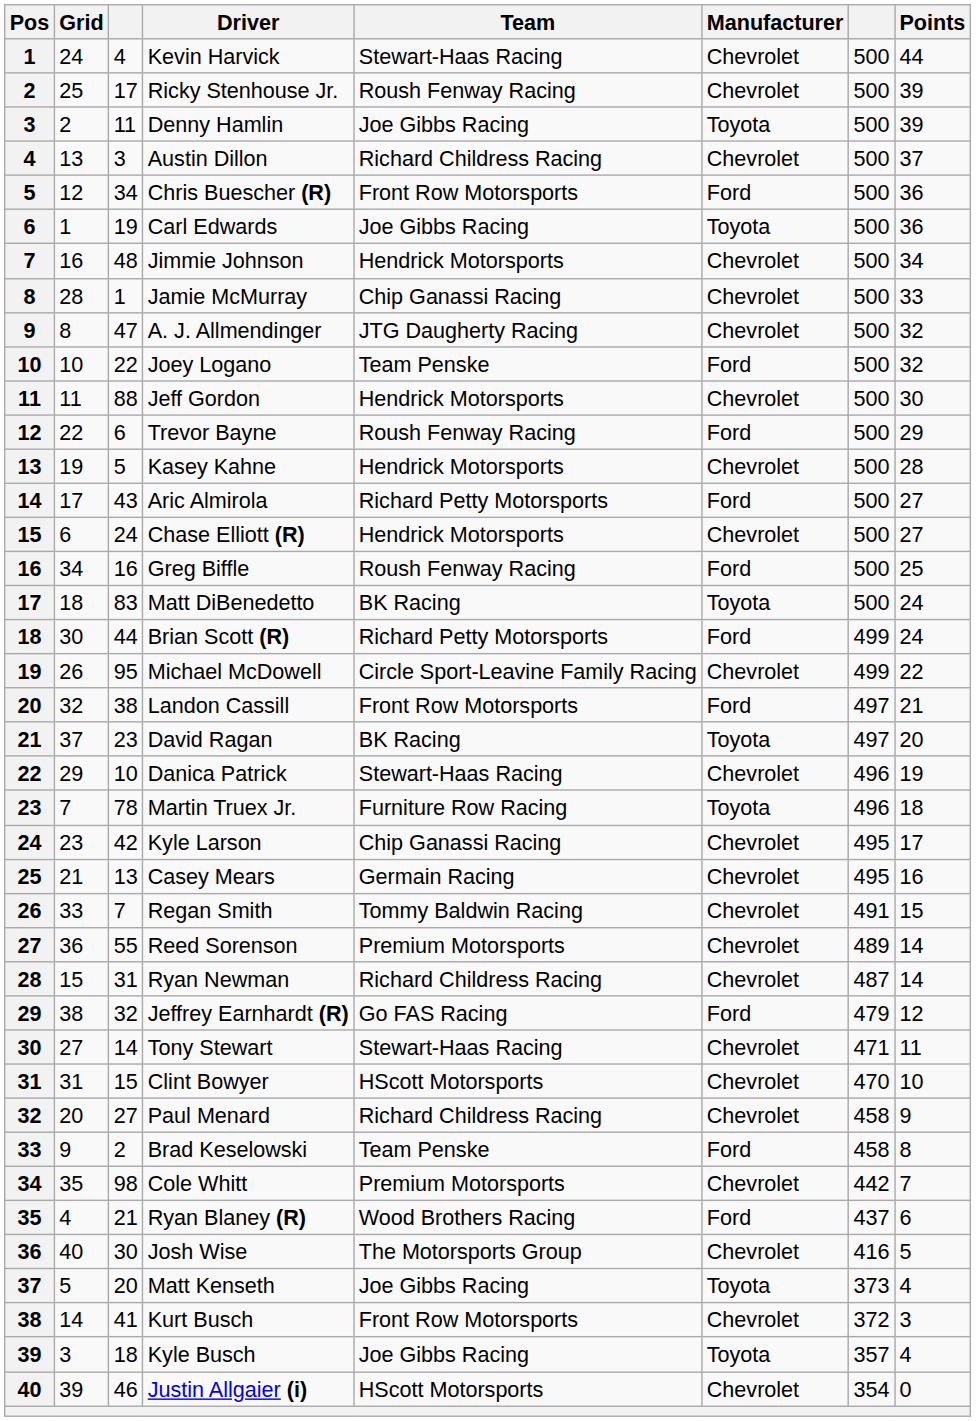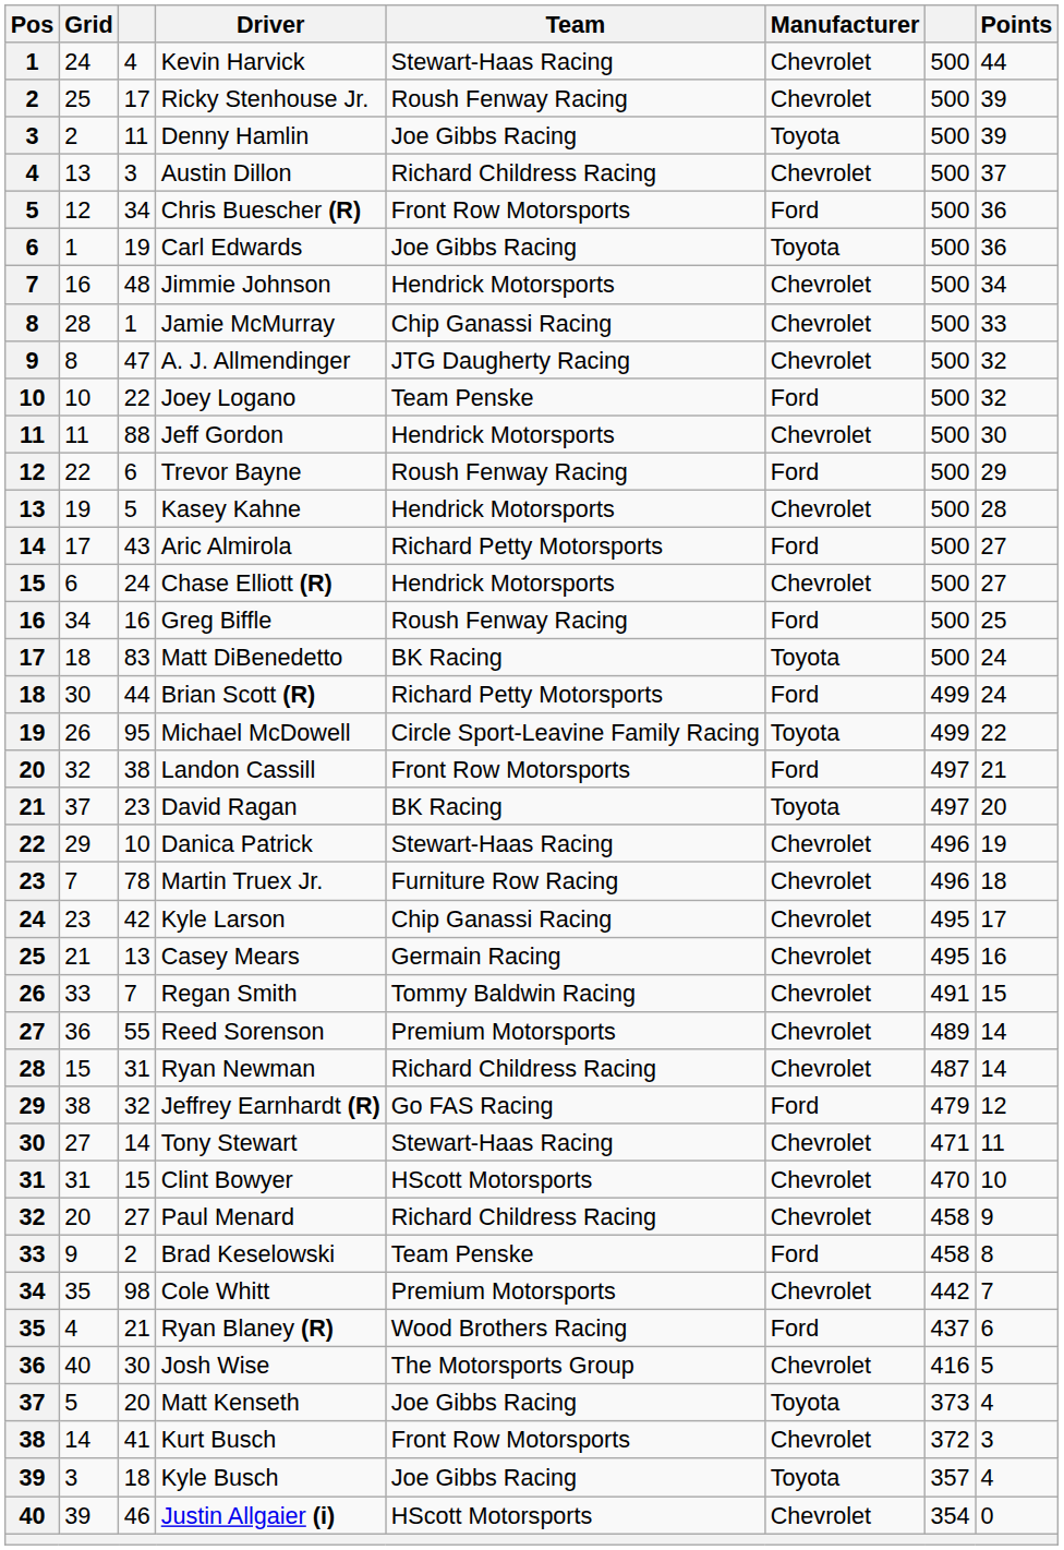Michael McDowell | Manufacturer: Chevrolet -> Toyota
Martin Truex Jr. | Manufacturer: Toyota -> Chevrolet
